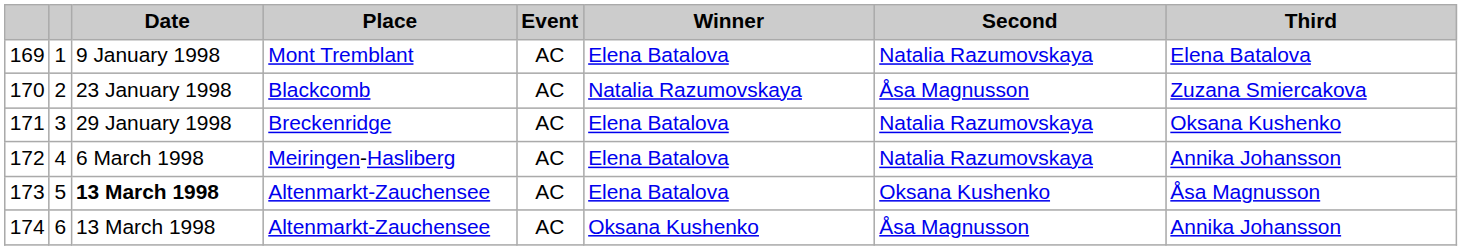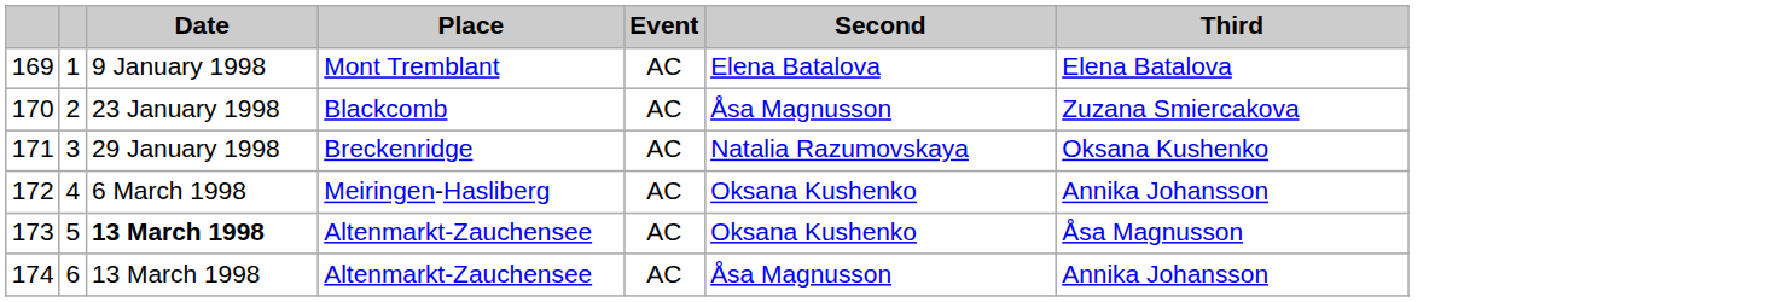- column: Winner | Elena Batalova | Natalia Razumovskaya | Elena Batalova | Elena Batalova | Elena Batalova | Oksana Kushenko
169 | Second: Natalia Razumovskaya -> Elena Batalova
172 | Second: Natalia Razumovskaya -> Oksana Kushenko
